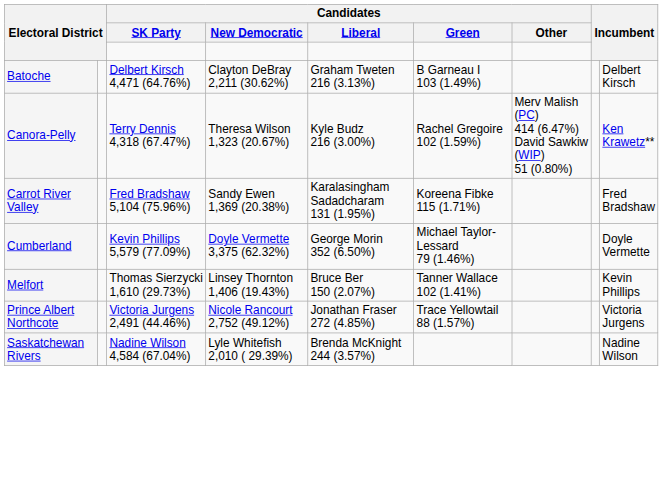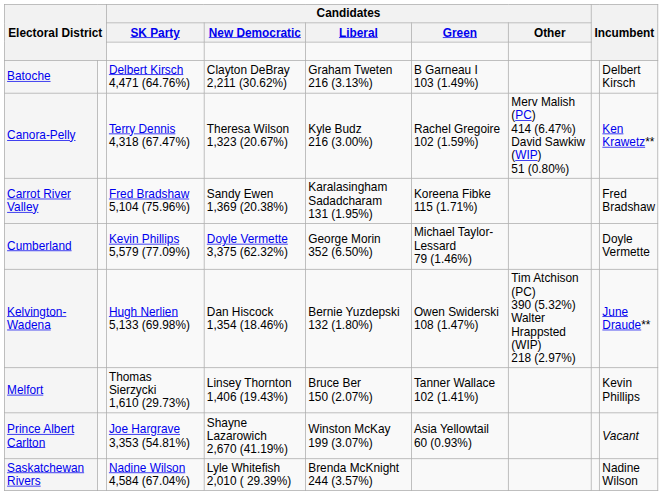+ row: Kelvington-Wadena | Hugh Nerlien 5,133 (69.98%) | Dan Hiscock 1,354 (18.46%) | Bernie Yuzdepski 132 (1.80%) | Owen Swiderski 108 (1.47%) | Tim Atchison (PC) 390 (5.32%) Walter Hrappsted (WIP) 218 (2.97%) | June Draude**
+ row: Prince Albert Carlton | Joe Hargrave 3,353 (54.81%) | Shayne Lazarowich 2,670 (41.19%) | Winston McKay 199 (3.07%) | Asia Yellowtail 60 (0.93%) | Vacant
- row: Prince Albert Northcote | Victoria Jurgens 2,491 (44.46%) | Nicole Rancourt 2,752 (49.12%) | Jonathan Fraser 272 (4.85%) | Trace Yellowtail 88 (1.57%) | Victoria Jurgens
